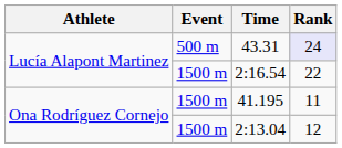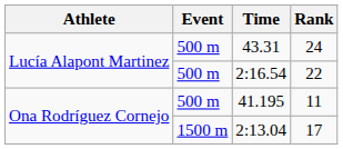43.31 | Rank: lavender background -> no background
2:16.54 | Event: 1500 m -> 500 m
41.195 | Event: 1500 m -> 500 m
2:13.04 | Rank: 12 -> 17
